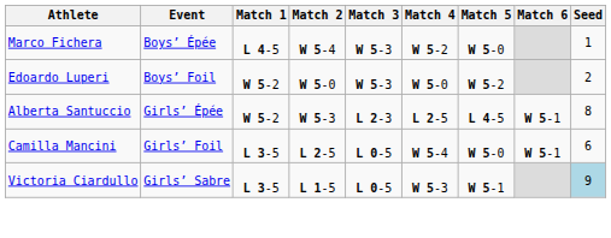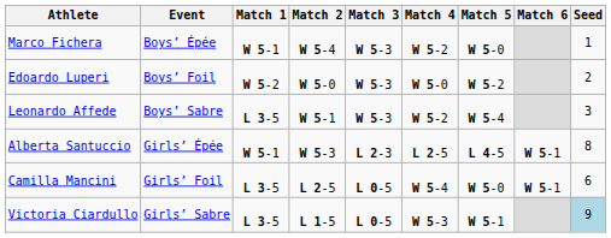Marco Fichera | Match 1: L 4-5 -> W 5-1
+ row: Leonardo Affede | Boys’ Sabre | L 3-5 | W 5-1 | W 5-3 | W 5-2 | W 5-4 | 3
Alberta Santuccio | Match 1: W 5-2 -> W 5-1
